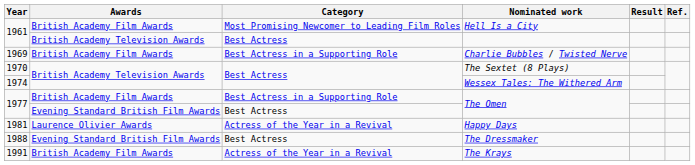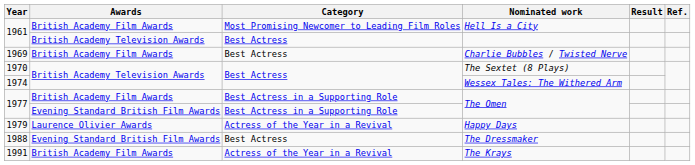Charlie Bubbles / Twisted Nerve | Category: Best Actress in a Supporting Role -> Best Actress
Evening Standard British Film Awards / The Omen | Category: Best Actress -> Best Actress in a Supporting Role
Happy Days | Year: 1981 -> 1979
